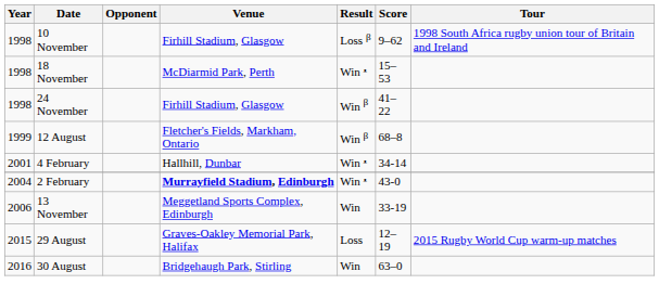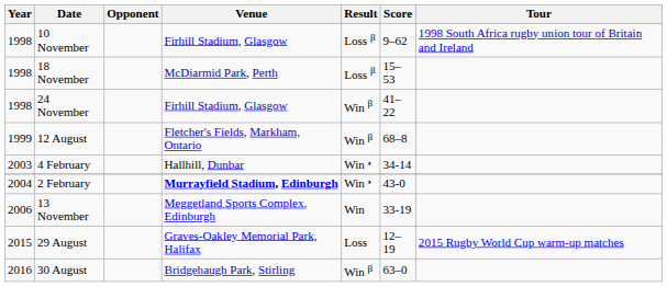18 November | Result: Win ᵜ -> Loss β
4 February | Year: 2001 -> 2003
30 August | Result: Win -> Win β
